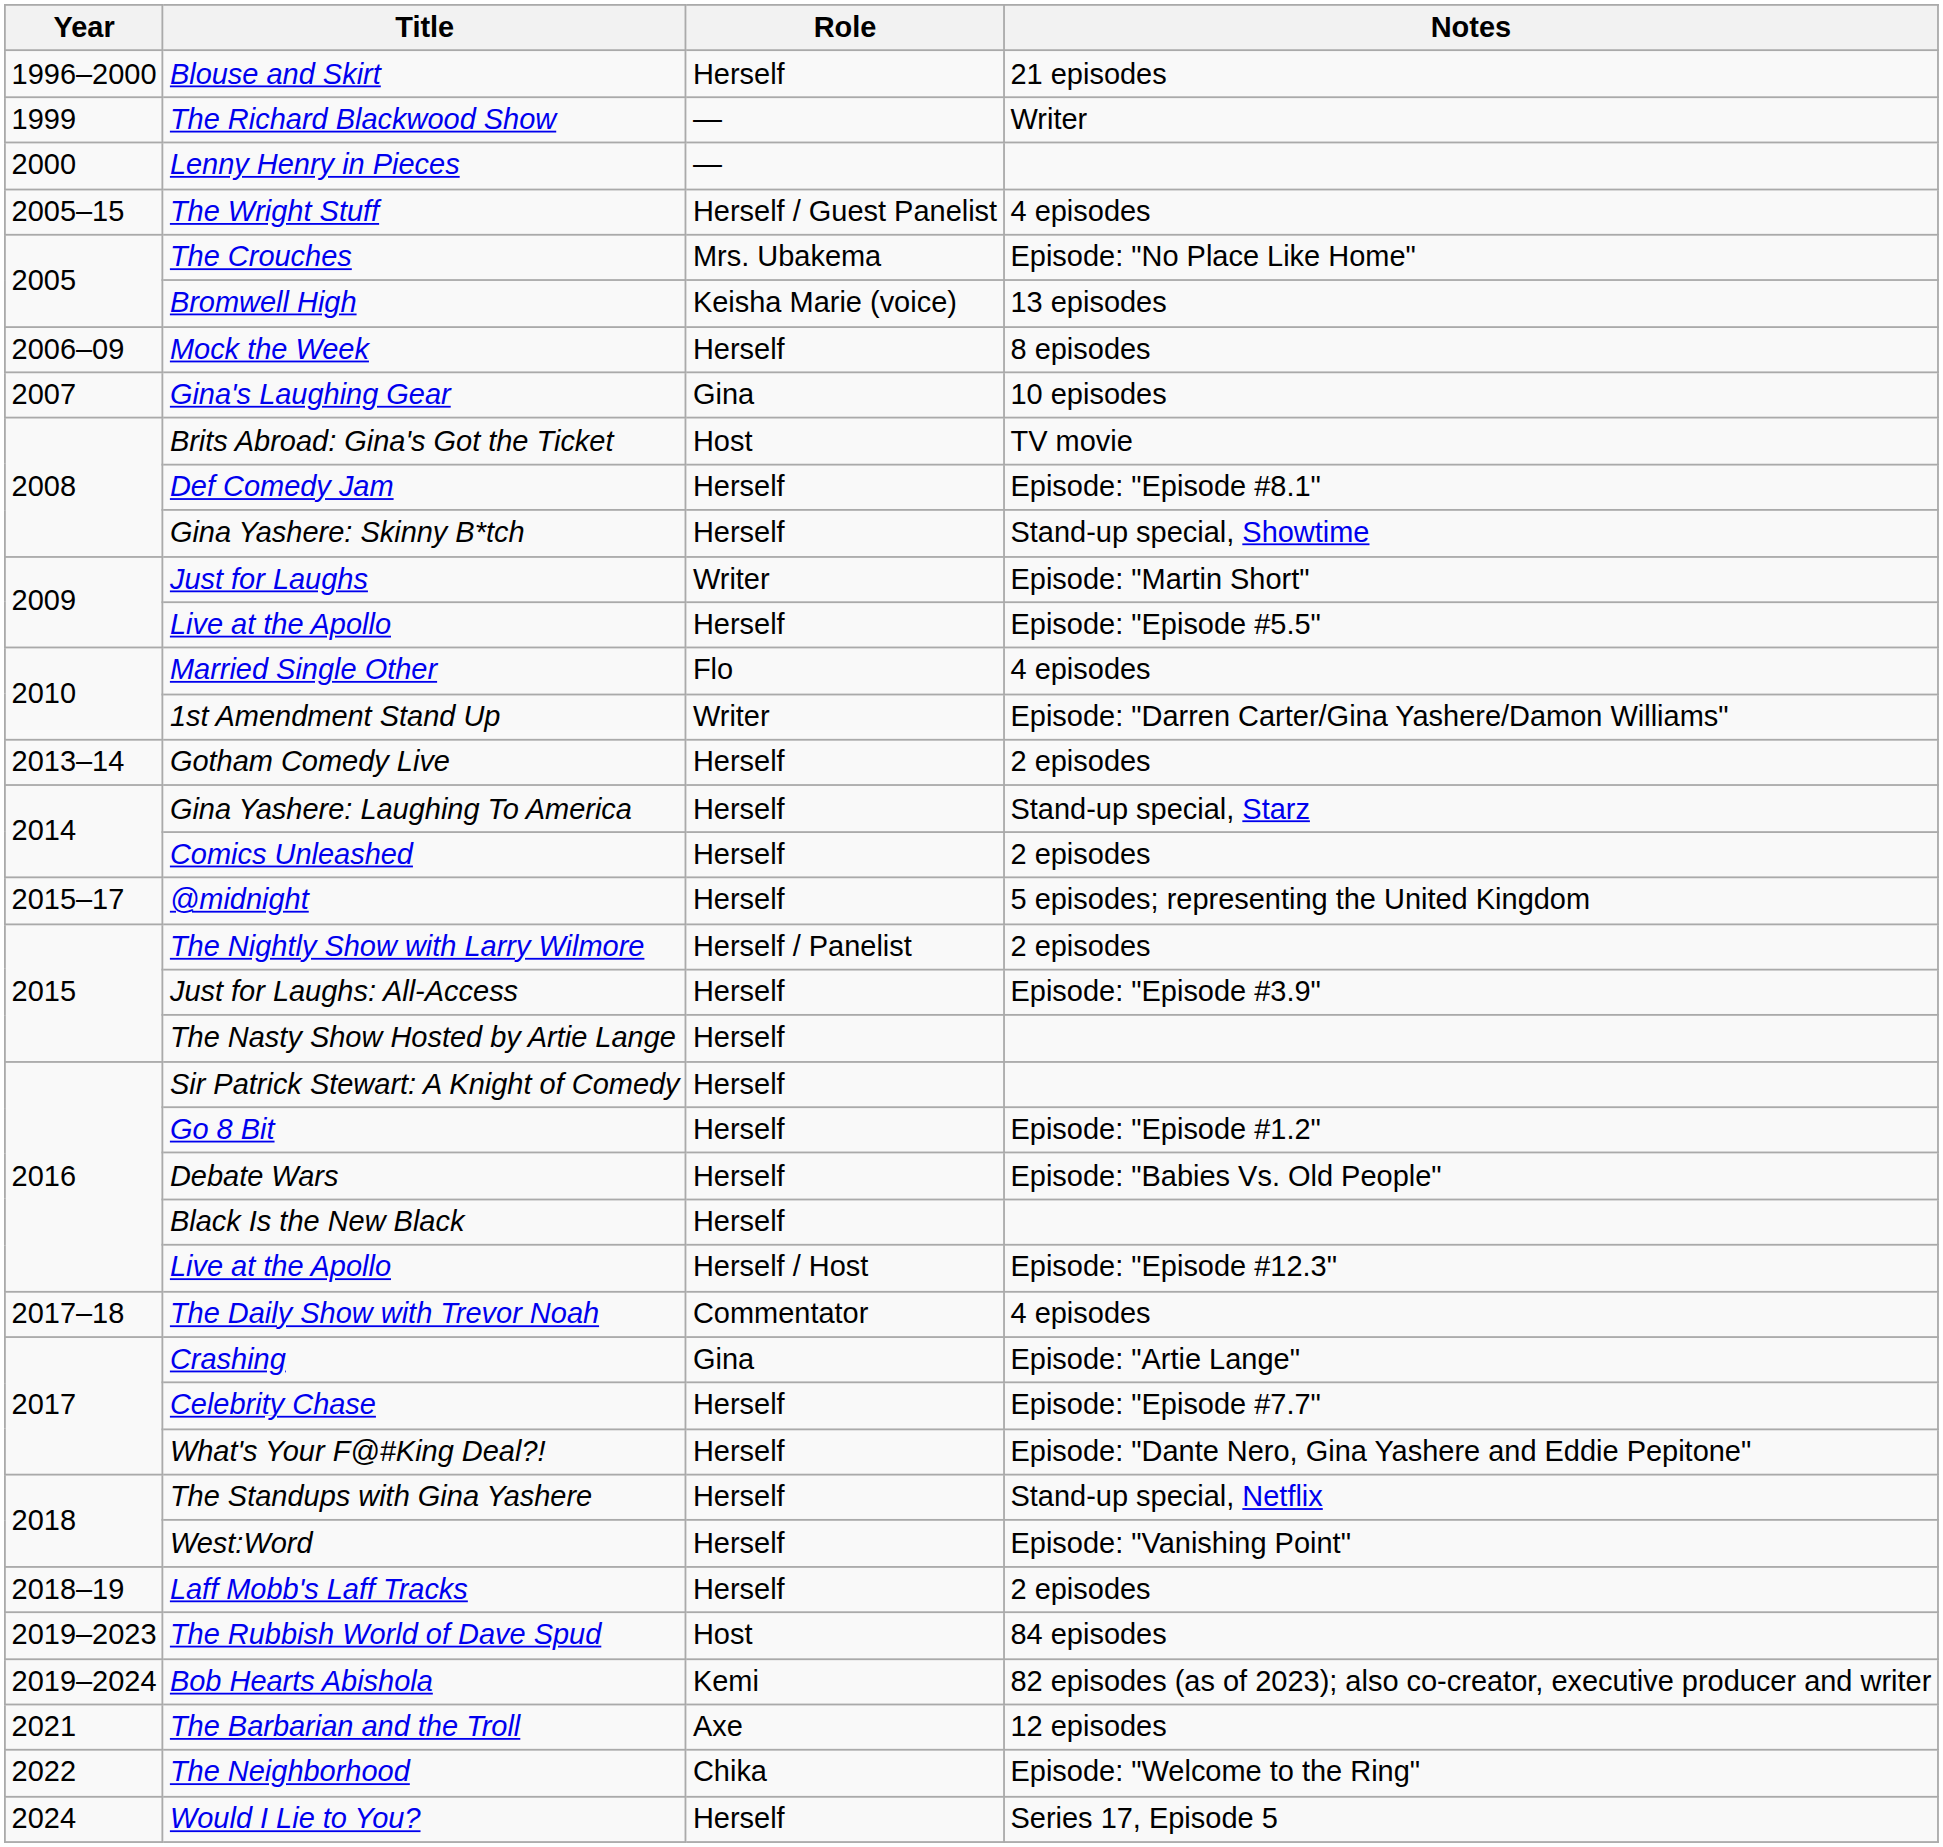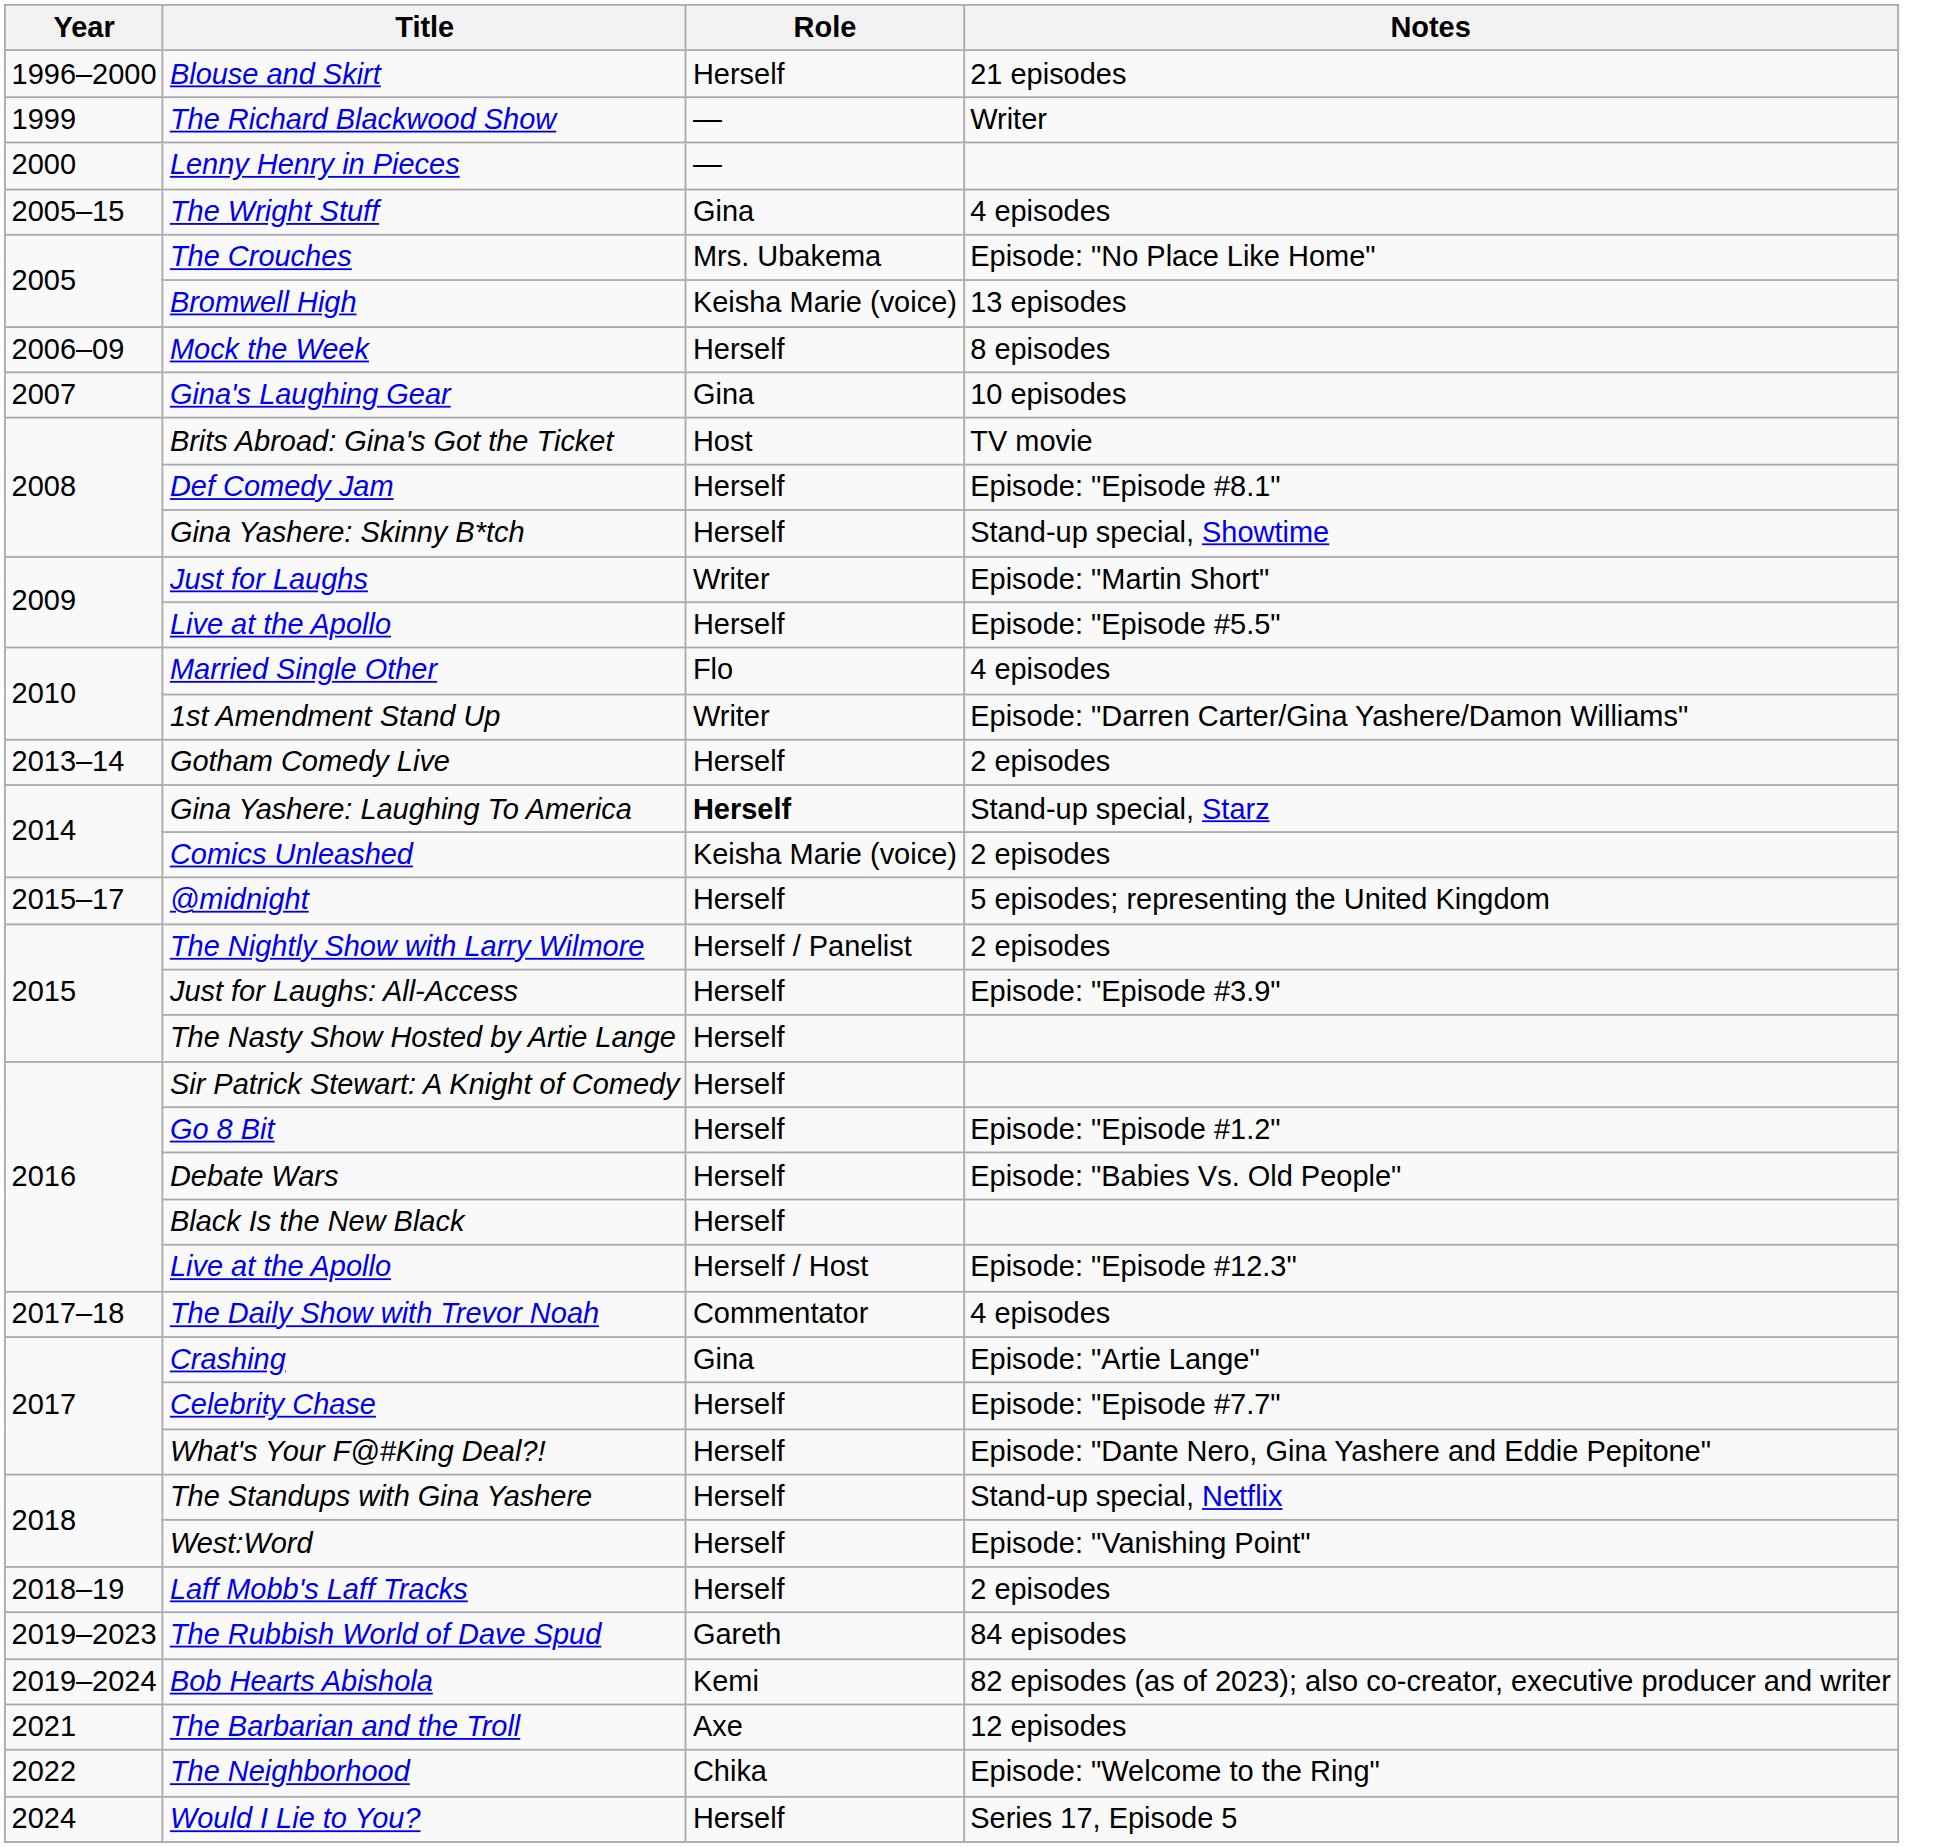The Wright Stuff | Role: Herself / Guest Panelist -> Gina
Gina Yashere: Laughing To America | Role: normal -> bold
Comics Unleashed | Role: Herself -> Keisha Marie (voice)
The Rubbish World of Dave Spud | Role: Host -> Gareth
